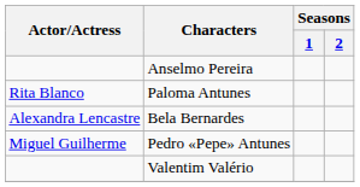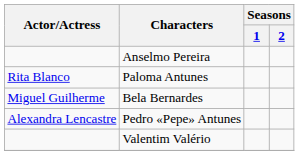Bela Bernardes | Actor/Actress: Alexandra Lencastre -> Miguel Guilherme
Pedro «Pepe» Antunes | Actor/Actress: Miguel Guilherme -> Alexandra Lencastre
